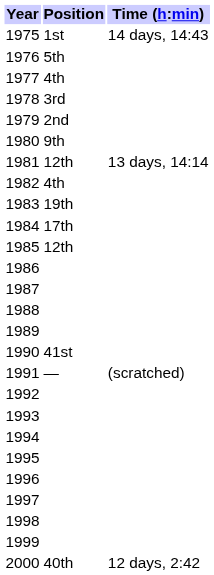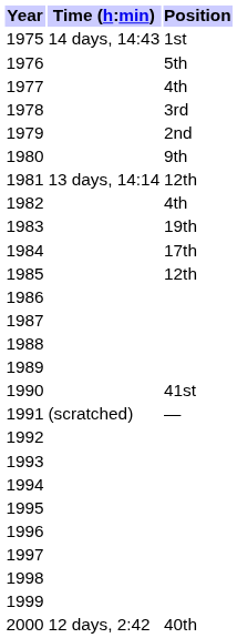columns swapped: Position <-> Time (h:min)
